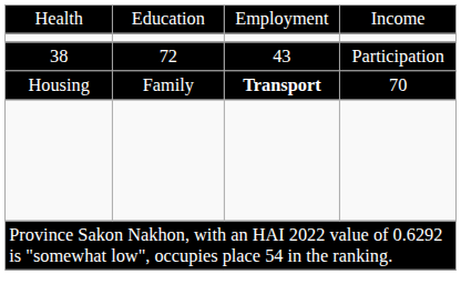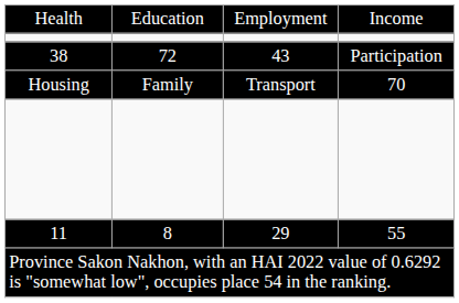Housing | column 3: bold -> normal
+ row: 11 | 8 | 29 | 55
